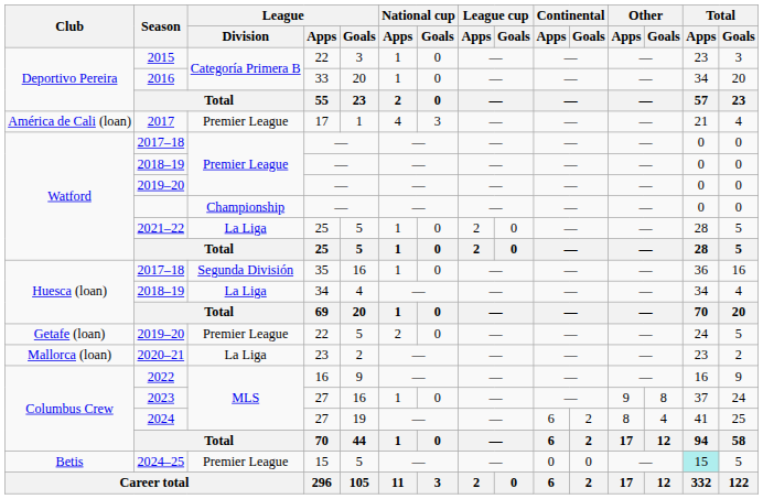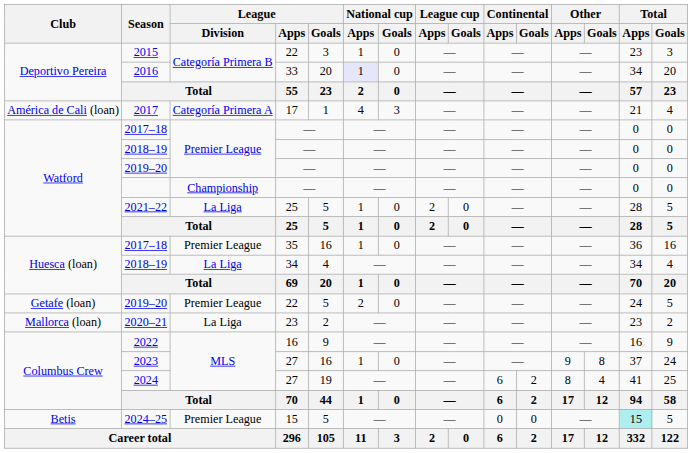2016 | National cup / Apps: no background -> lavender background
2017 | League / Division: Premier League -> Categoría Primera A
2017–18 / 35 | League / Division: Segunda División -> Premier League
